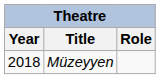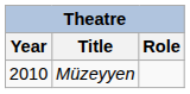Müzeyyen | Year: 2018 -> 2010
